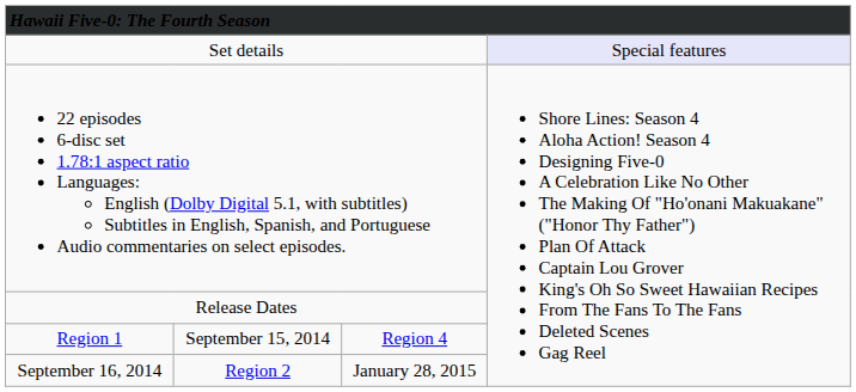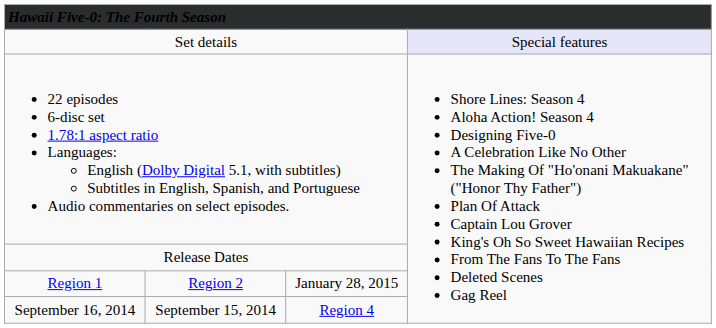Region 1 | column 2: September 15, 2014 -> Region 2
Region 1 | column 3: Region 4 -> January 28, 2015
September 16, 2014 | column 2: Region 2 -> September 15, 2014
September 16, 2014 | column 3: January 28, 2015 -> Region 4
